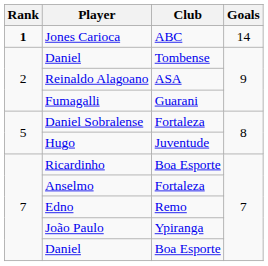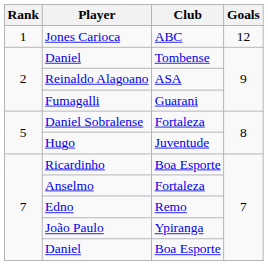Jones Carioca | Rank: bold -> normal
Jones Carioca | Goals: 14 -> 12
